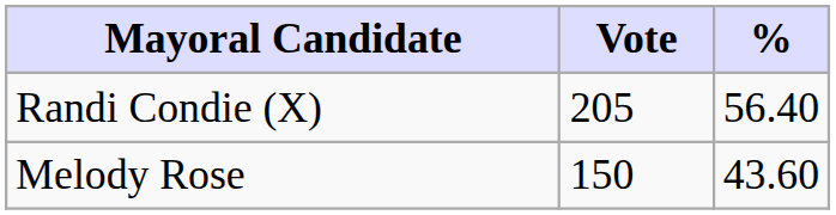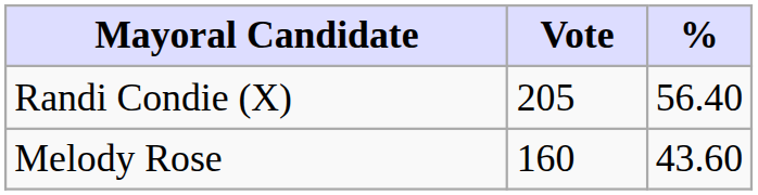Melody Rose | Vote: 150 -> 160
